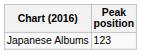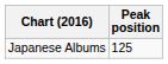Japanese Albums | Peak position: 123 -> 125
